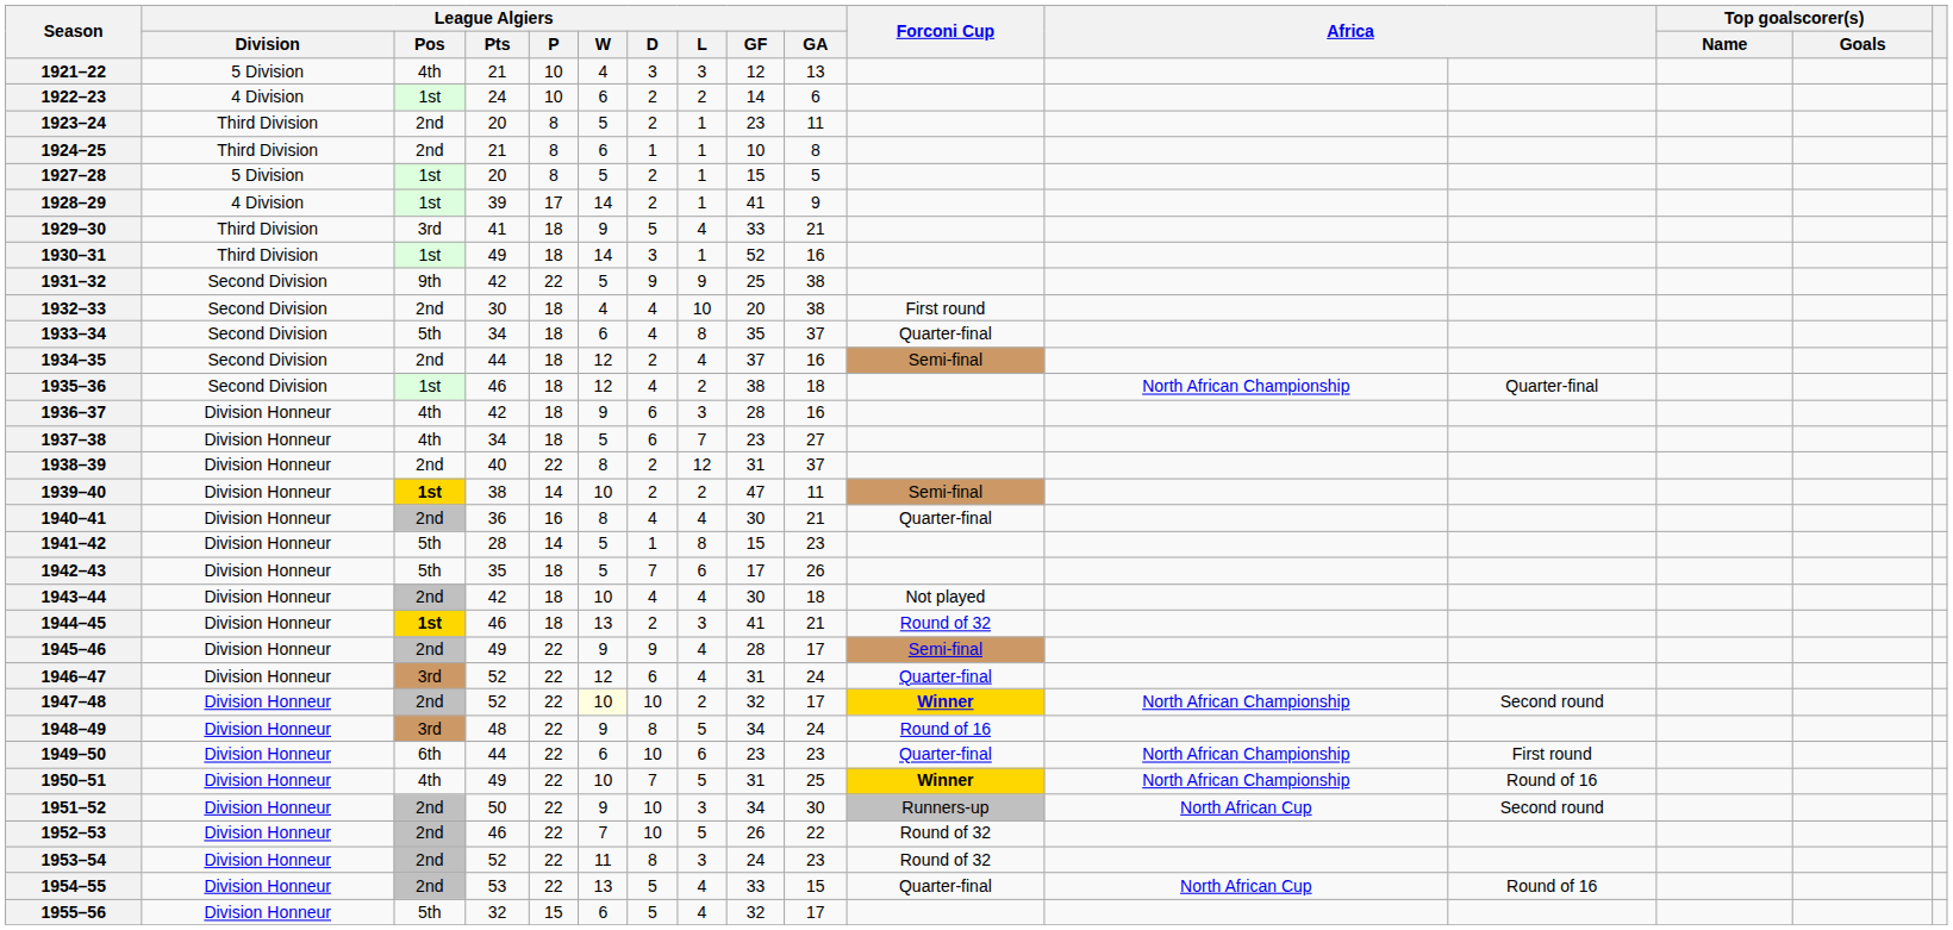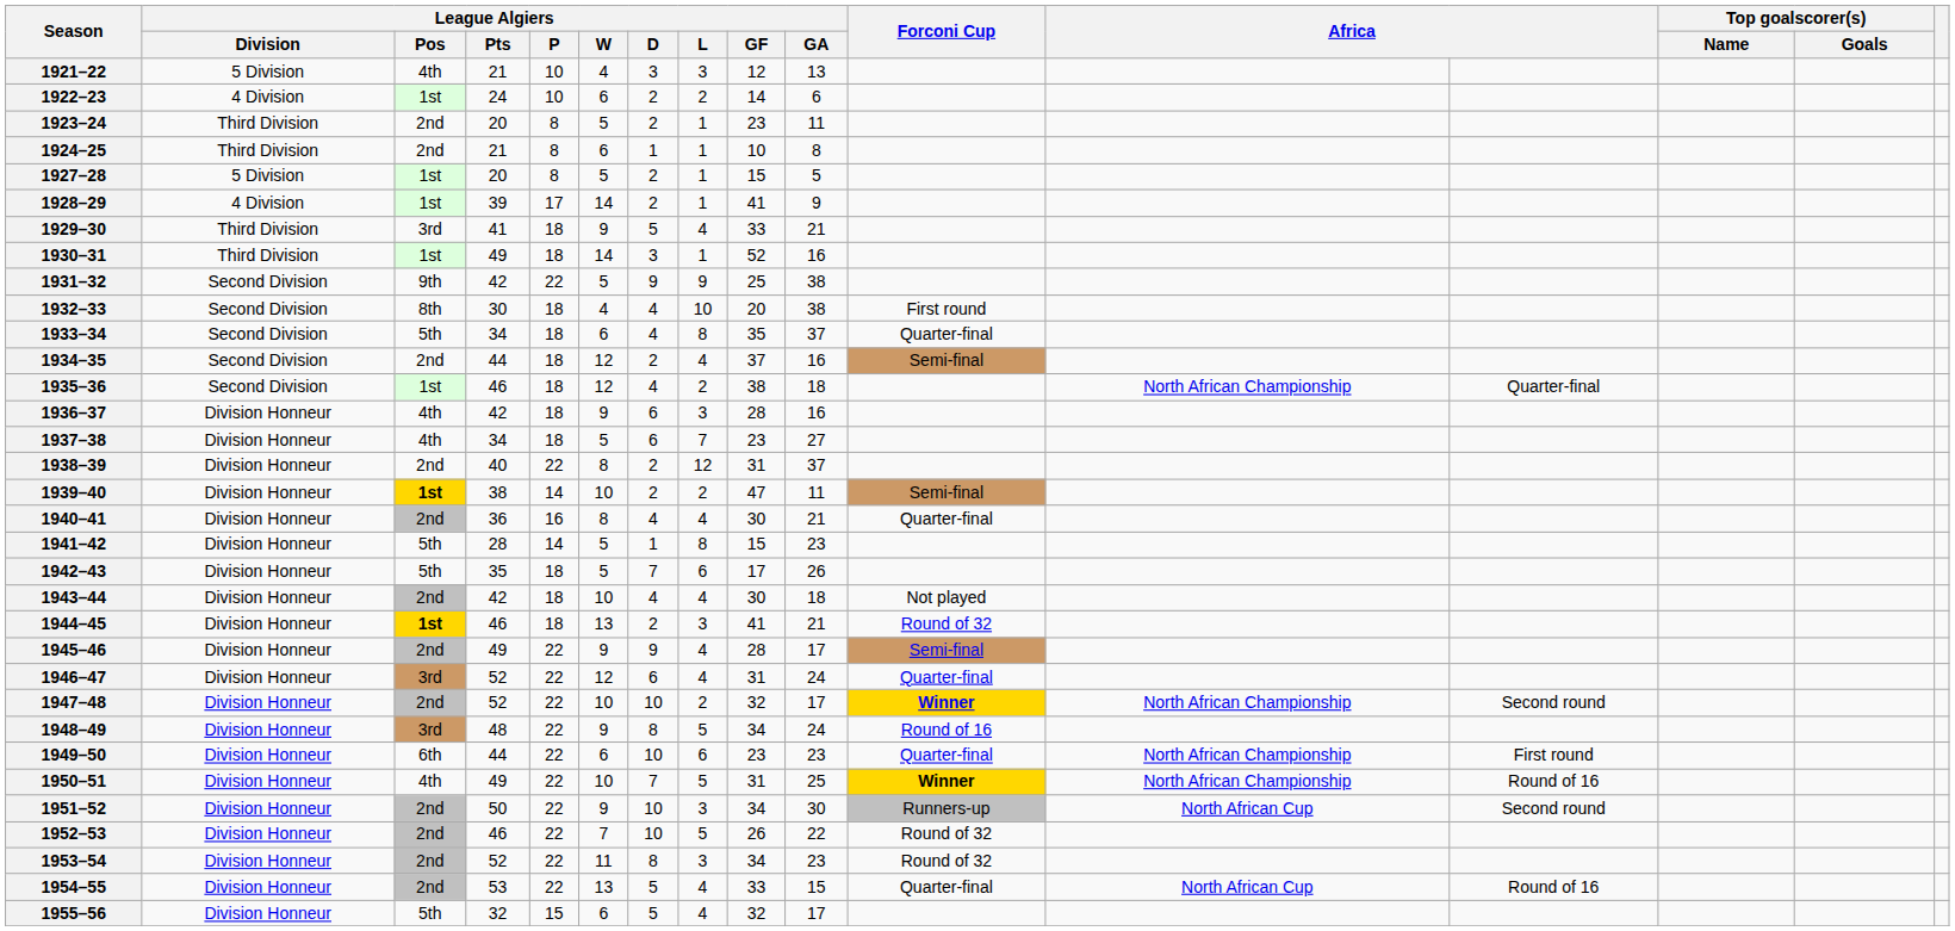1932–33 | League Algiers / Pos: 2nd -> 8th
1947–48 | League Algiers / W: lightyellow background -> no background
1953–54 | League Algiers / GF: 24 -> 34
